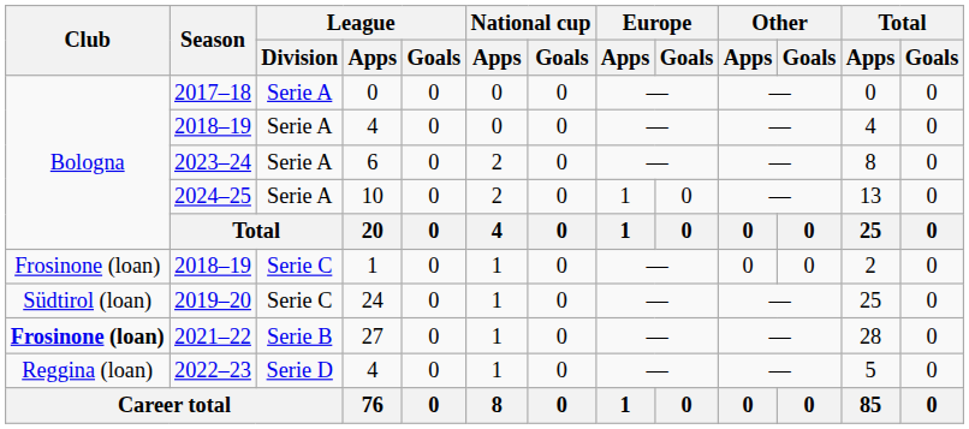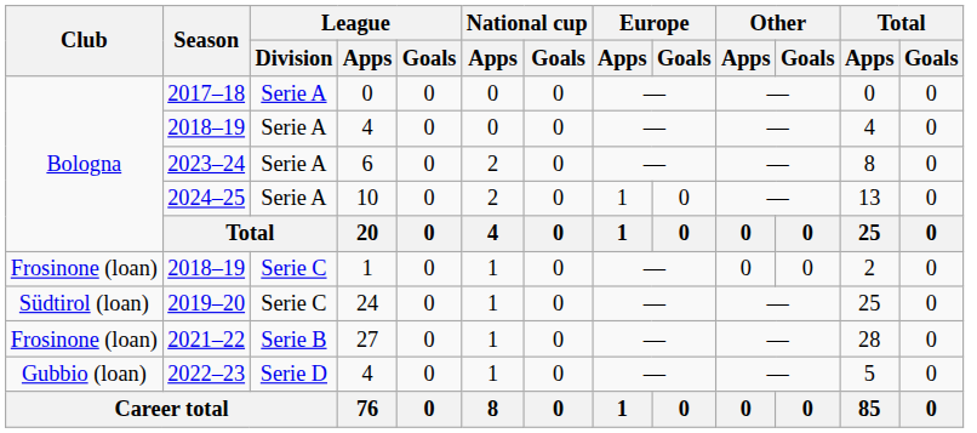2021–22 | Club: bold -> normal
2022–23 | Club: Reggina (loan) -> Gubbio (loan)
